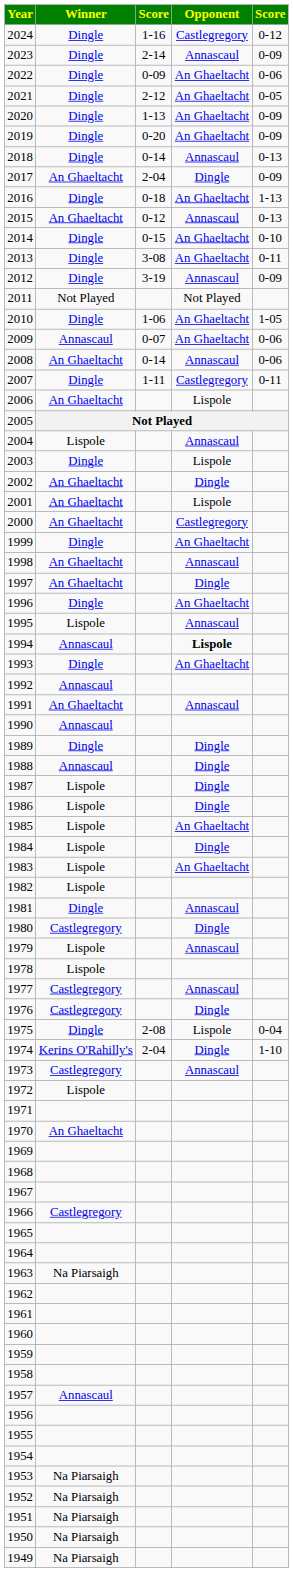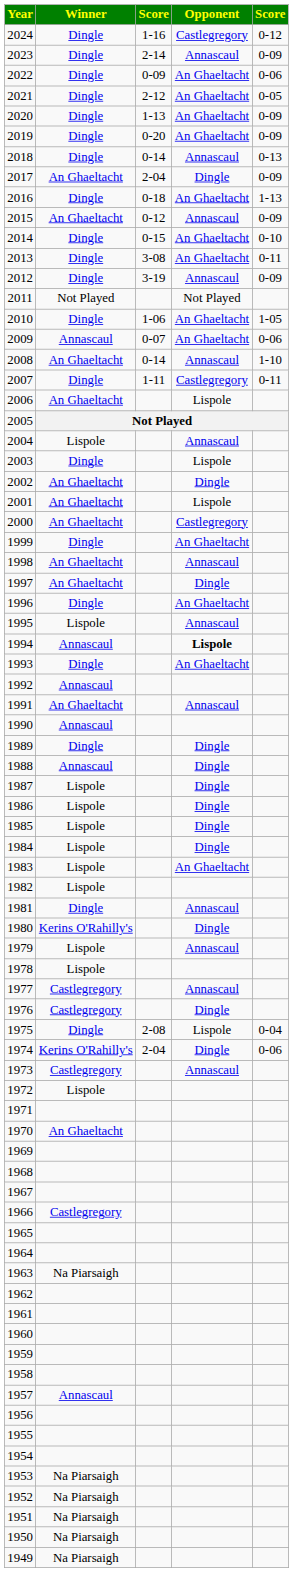2015 | column 5: 0-13 -> 0-09
2008 | column 5: 0-06 -> 1-10
1985 | Opponent: An Ghaeltacht -> Dingle
1980 | Winner: Castlegregory -> Kerins O'Rahilly's
1974 | column 5: 1-10 -> 0-06
